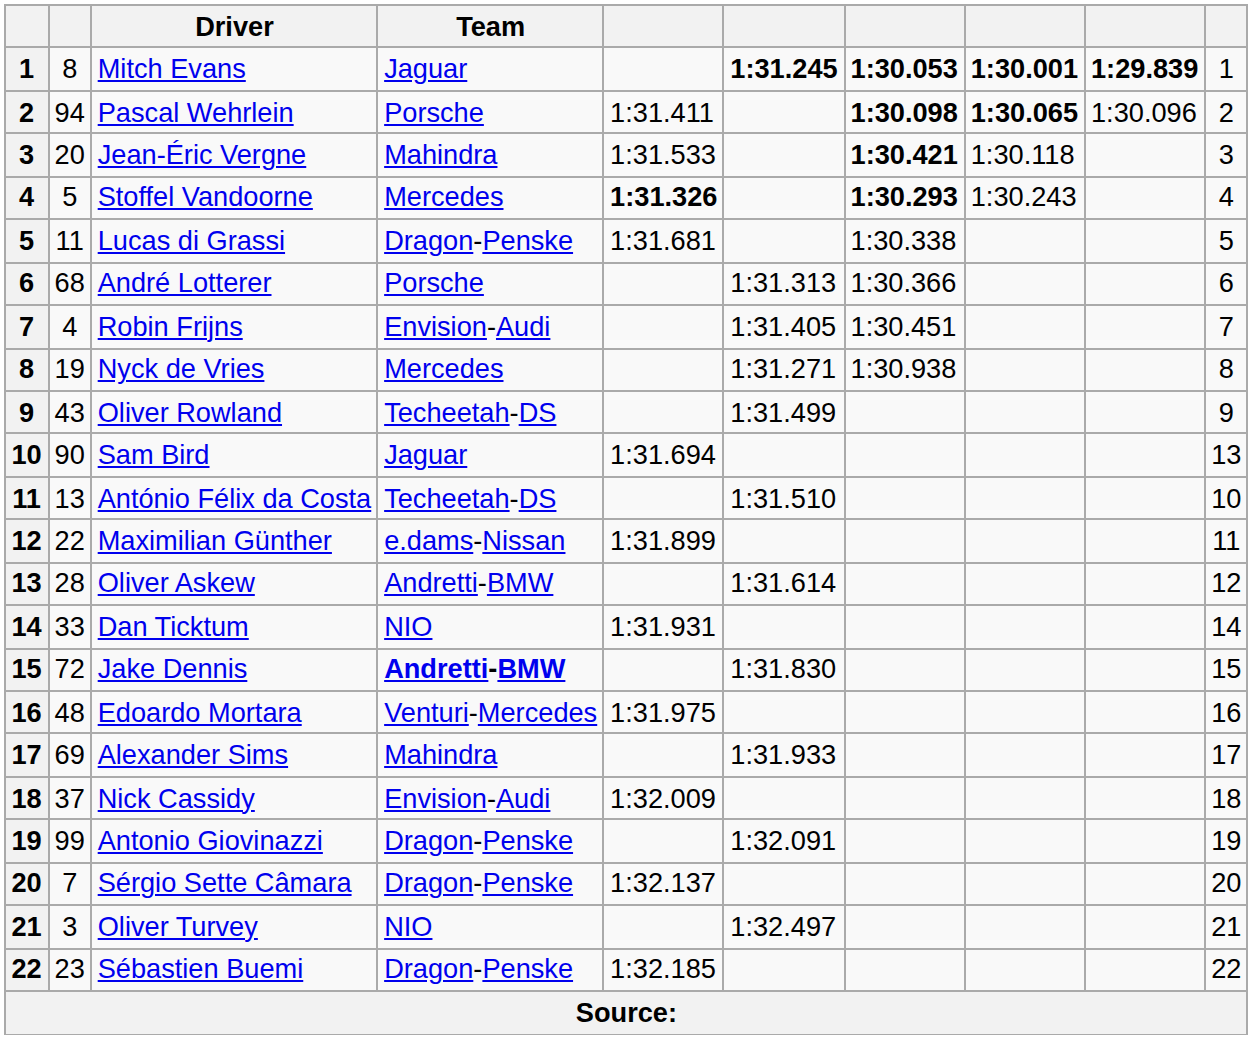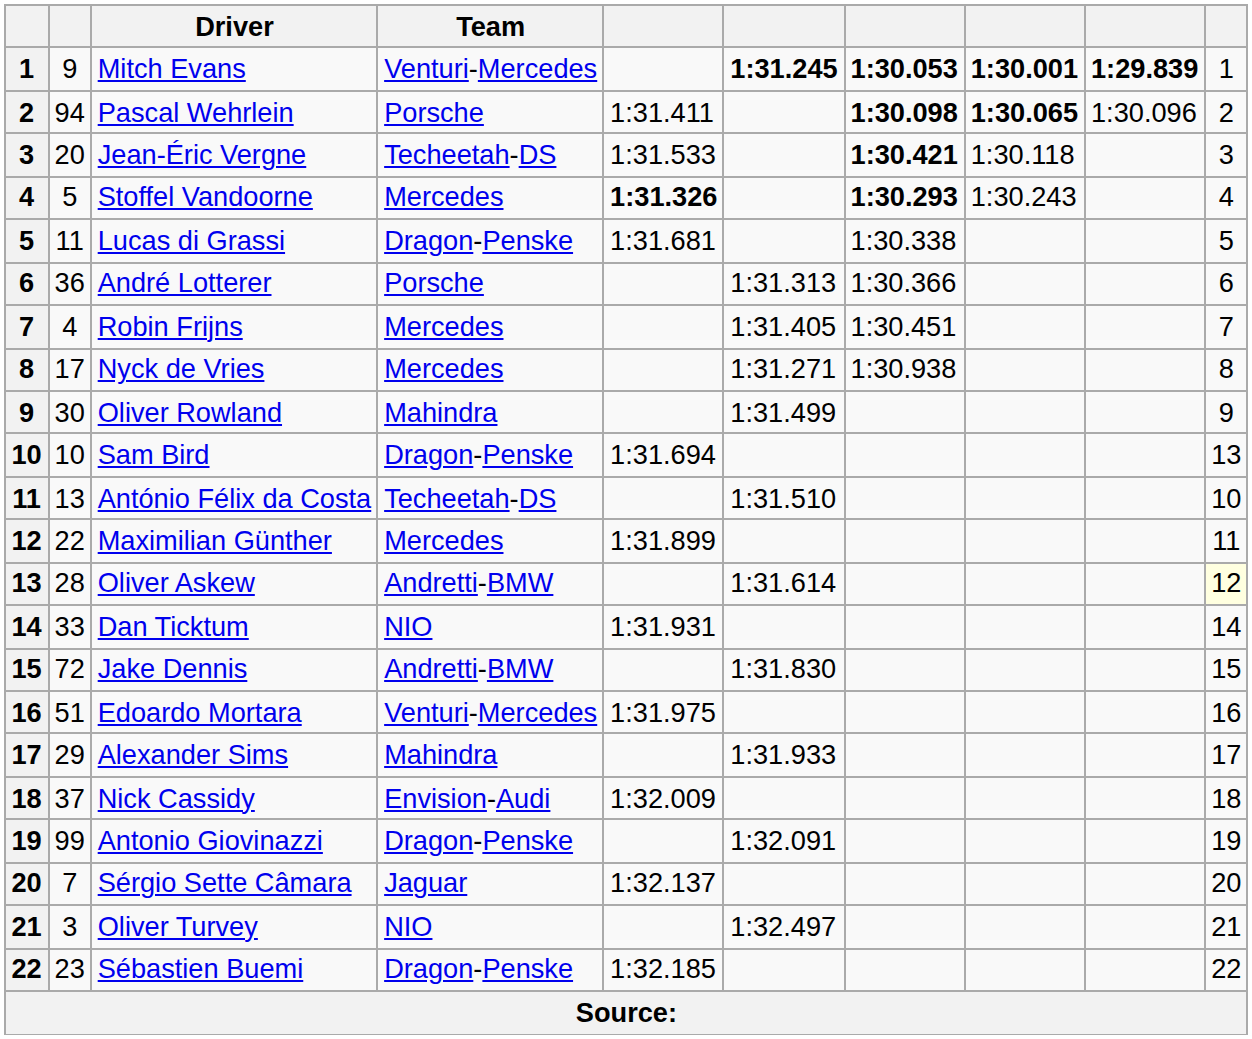Mitch Evans | column 2: 8 -> 9
Mitch Evans | Team: Jaguar -> Venturi-Mercedes
Jean-Éric Vergne | Team: Mahindra -> Techeetah-DS
André Lotterer | column 2: 68 -> 36
Robin Frijns | Team: Envision-Audi -> Mercedes
Nyck de Vries | column 2: 19 -> 17
Oliver Rowland | column 2: 43 -> 30
Oliver Rowland | Team: Techeetah-DS -> Mahindra
Sam Bird | column 2: 90 -> 10
Sam Bird | Team: Jaguar -> Dragon-Penske
Maximilian Günther | Team: e.dams-Nissan -> Mercedes
Oliver Askew | column 10: no background -> lightyellow background
Jake Dennis | Team: bold -> normal
Edoardo Mortara | column 2: 48 -> 51
Alexander Sims | column 2: 69 -> 29
Sérgio Sette Câmara | Team: Dragon-Penske -> Jaguar
